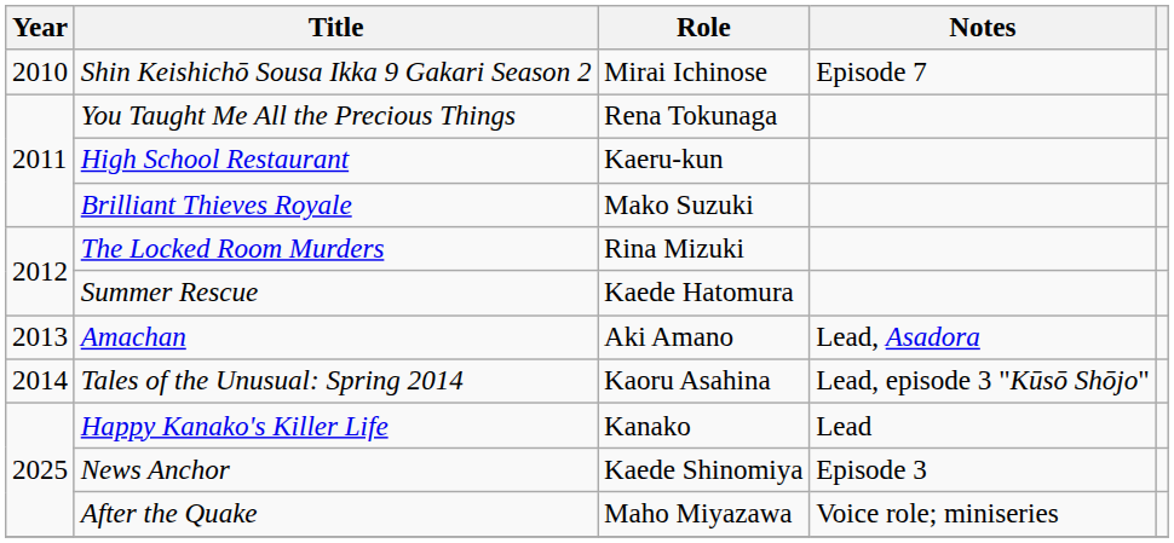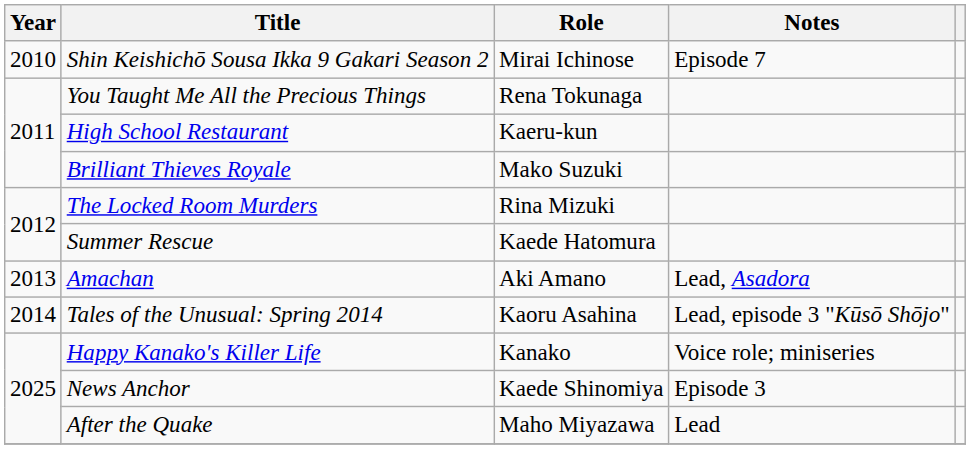Happy Kanako's Killer Life | Notes: Lead -> Voice role; miniseries
After the Quake | Notes: Voice role; miniseries -> Lead
